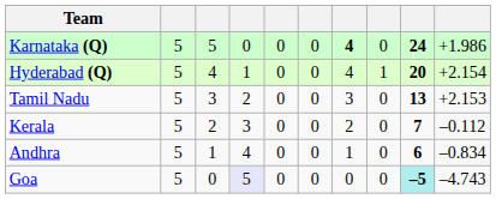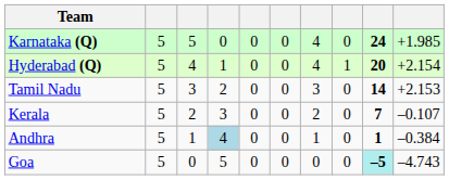Karnataka (Q) | column 7: bold -> normal
Karnataka (Q) | column 10: +1.986 -> +1.985
Tamil Nadu | column 9: 13 -> 14
Kerala | column 10: –0.112 -> –0.107
Andhra | column 4: no background -> lightblue background
Andhra | column 9: 6 -> 1
Andhra | column 10: –0.834 -> –0.384
Goa | column 4: lavender background -> no background
